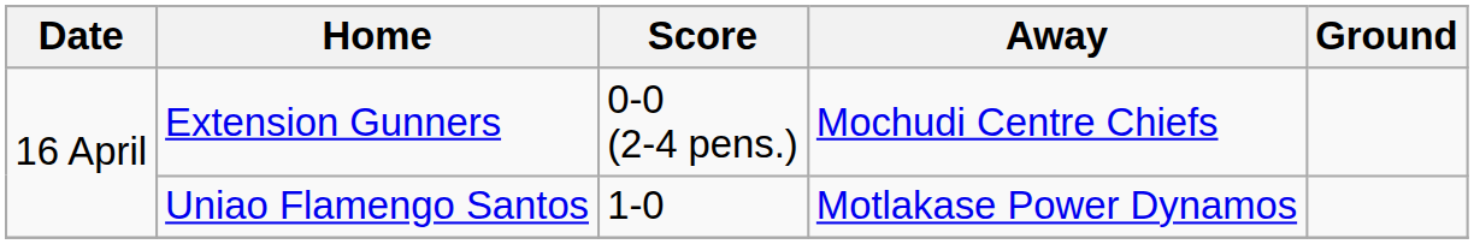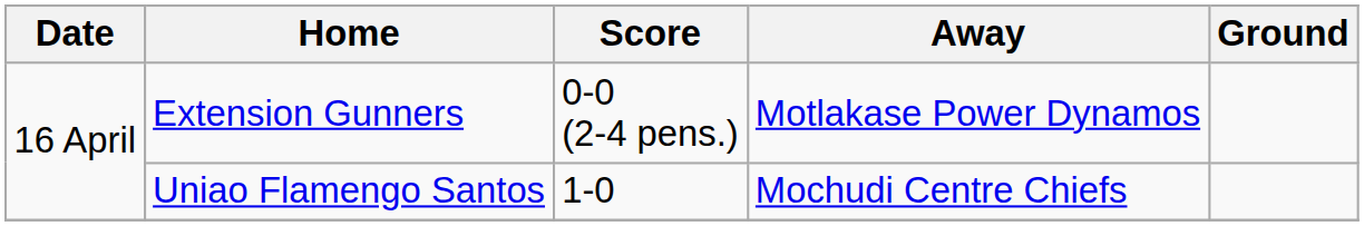Extension Gunners | Away: Mochudi Centre Chiefs -> Motlakase Power Dynamos
Uniao Flamengo Santos | Away: Motlakase Power Dynamos -> Mochudi Centre Chiefs
